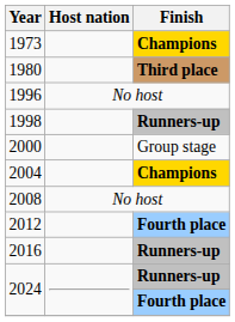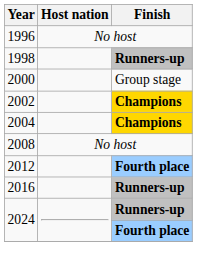- row: 1973 | Champions
- row: 1980 | Third place
+ row: 2002 | Champions
